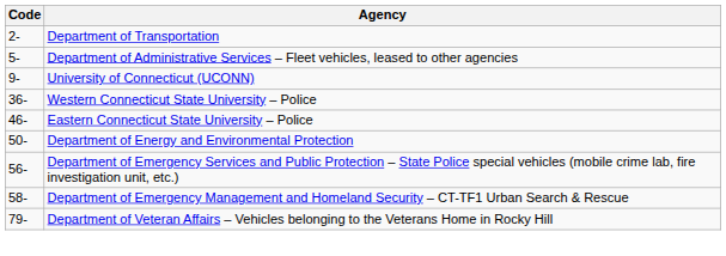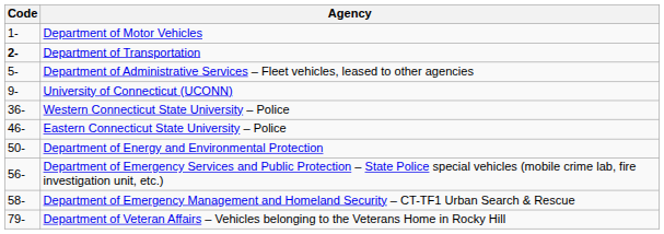+ row: 1- | Department of Motor Vehicles
Department of Transportation | Code: normal -> bold
